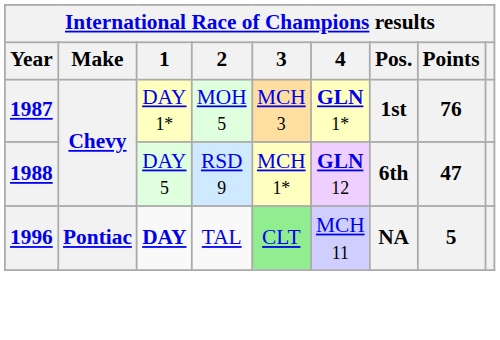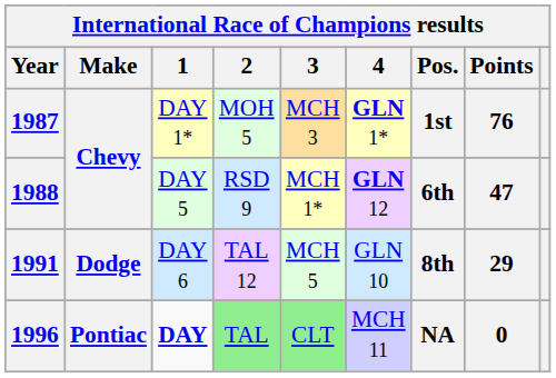+ row: 1991 | Dodge | DAY 6 | TAL 12 | MCH 5 | GLN 10 | 8th | 29
1996 | 2: no background -> lightgreen background
1996 | Points: 5 -> 0
